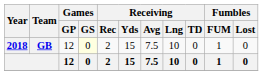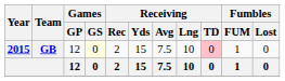GB | Year: 2018 -> 2015
GB | Receiving / TD: no background -> pink background
